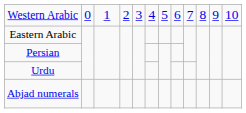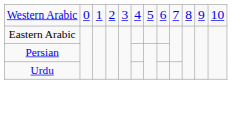- row: Abjad numerals
